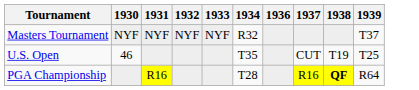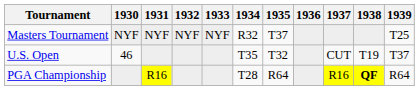+ column: 1935 | T37 | T32 | R64
Masters Tournament | 1939: T37 -> T25
U.S. Open | 1939: T25 -> T37
